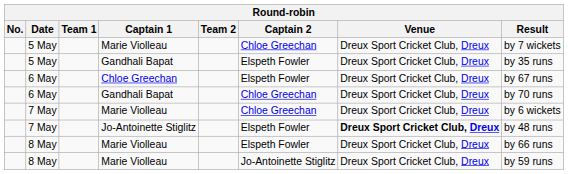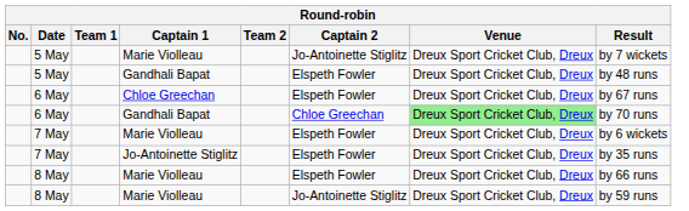5 May / Marie Violleau | Captain 2: Chloe Greechan -> Jo-Antoinette Stiglitz
5 May / Gandhali Bapat | Result: by 35 runs -> by 48 runs
6 May / Gandhali Bapat | Venue: no background -> lightgreen background
7 May / Marie Violleau | Captain 2: Chloe Greechan -> Elspeth Fowler
7 May / Jo-Antoinette Stiglitz | Venue: bold -> normal
7 May / Jo-Antoinette Stiglitz | Result: by 48 runs -> by 35 runs
